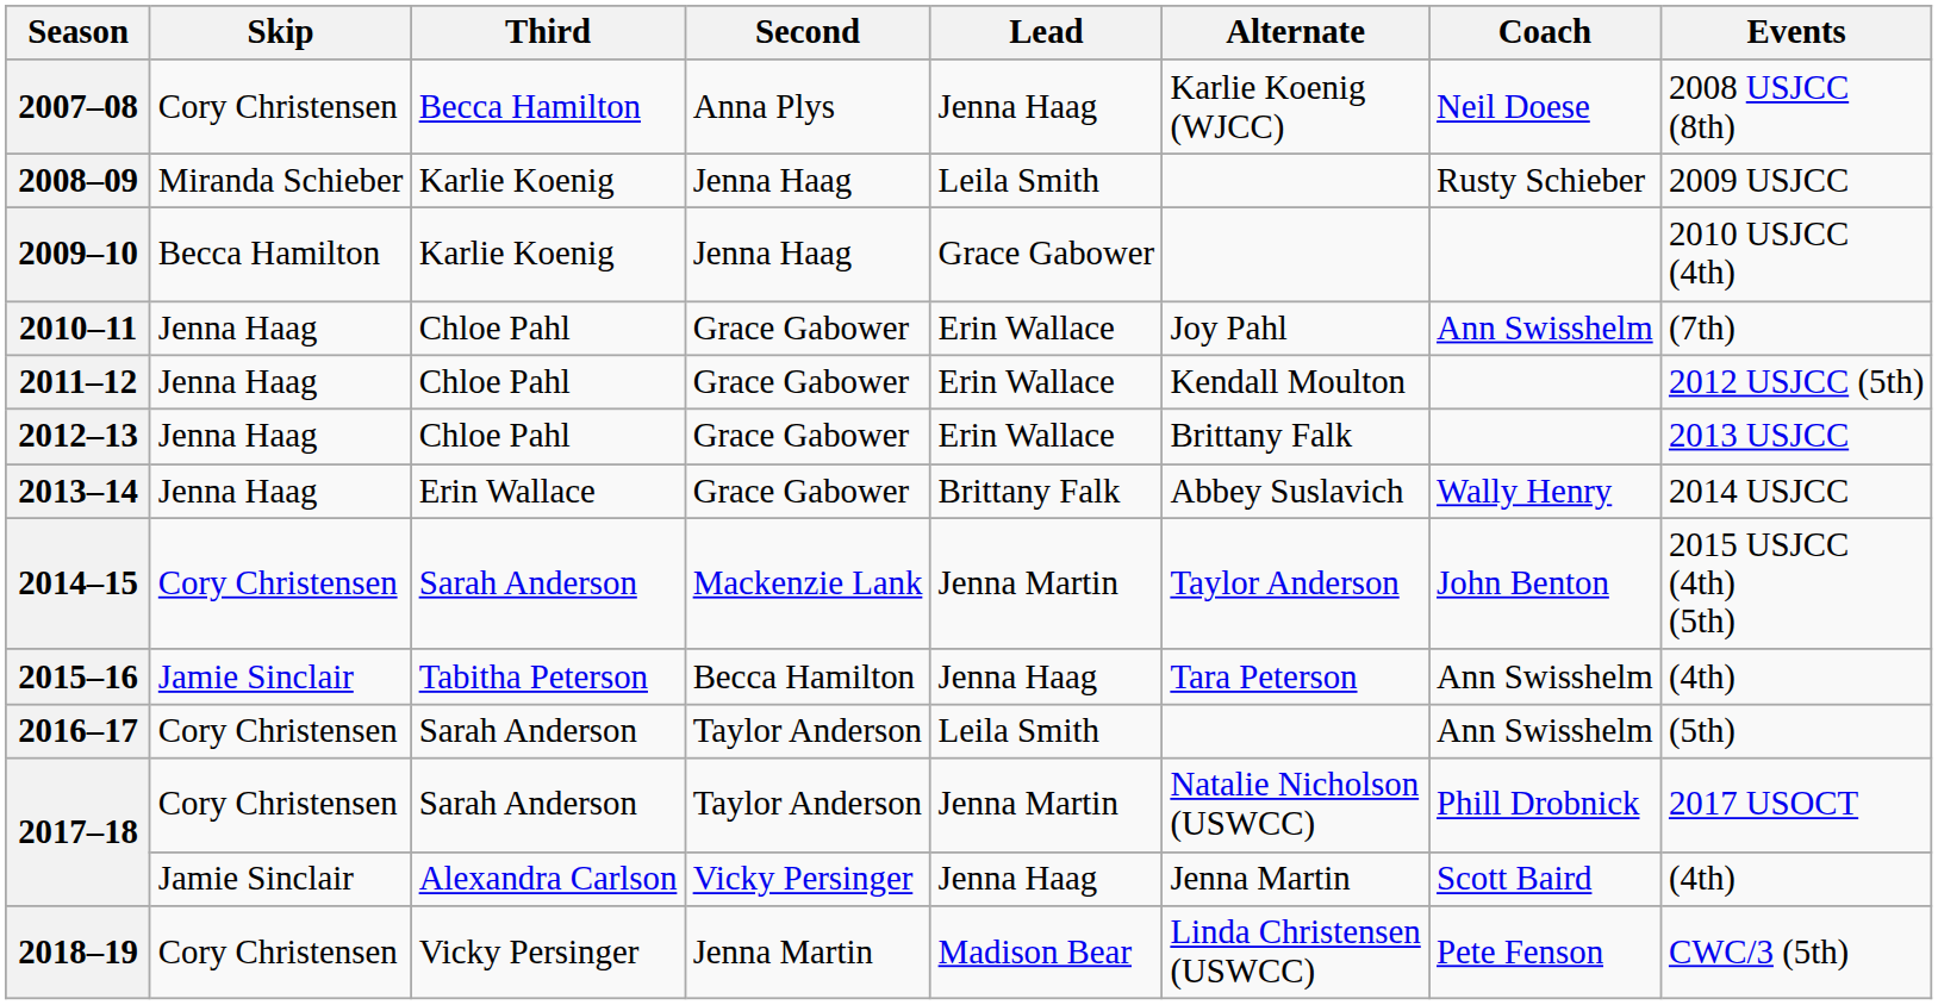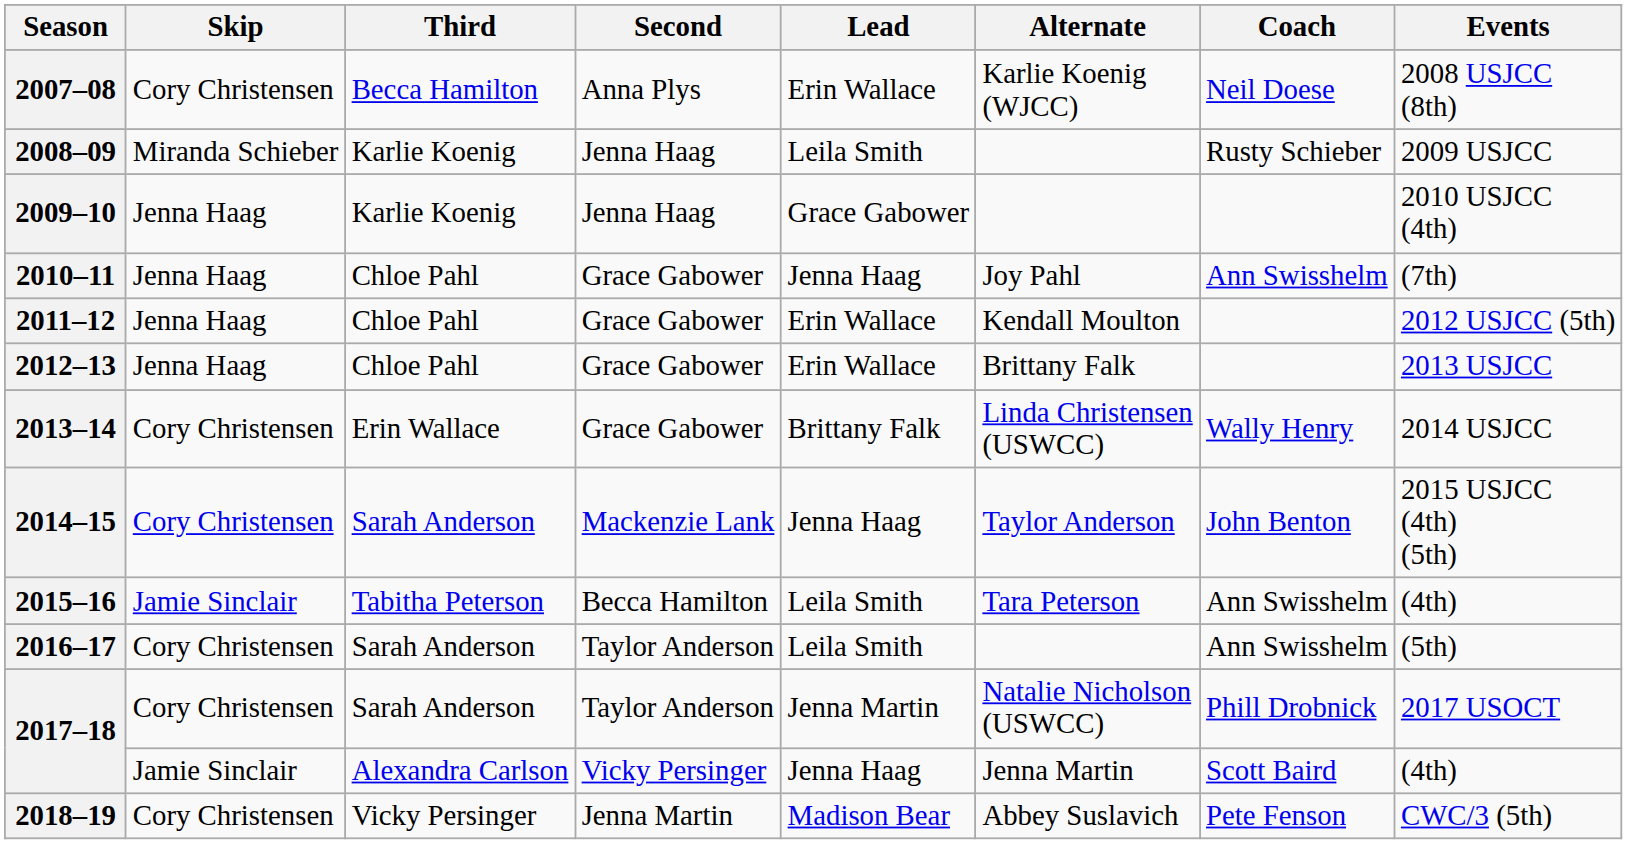2007–08 | Lead: Jenna Haag -> Erin Wallace
2009–10 | Skip: Becca Hamilton -> Jenna Haag
2010–11 | Lead: Erin Wallace -> Jenna Haag
2013–14 | Skip: Jenna Haag -> Cory Christensen
2013–14 | Alternate: Abbey Suslavich -> Linda Christensen (USWCC)
2014–15 | Lead: Jenna Martin -> Jenna Haag
2015–16 | Lead: Jenna Haag -> Leila Smith
2018–19 | Alternate: Linda Christensen (USWCC) -> Abbey Suslavich
